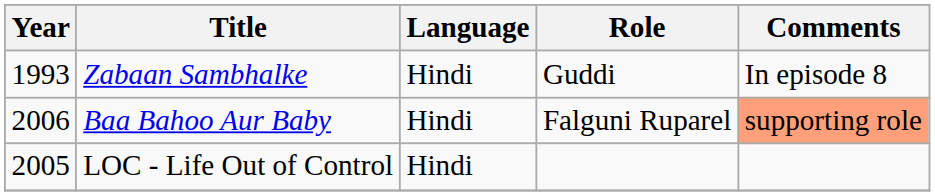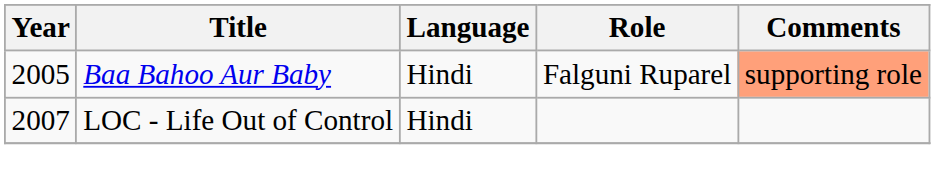- row: 1993 | Zabaan Sambhalke | Hindi | Guddi | In episode 8
Baa Bahoo Aur Baby | Year: 2006 -> 2005
LOC - Life Out of Control | Year: 2005 -> 2007
